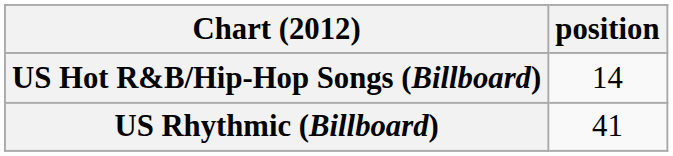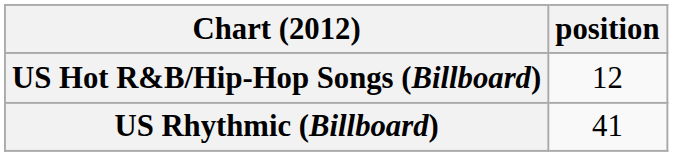US Hot R&B/Hip-Hop Songs (Billboard) | position: 14 -> 12
